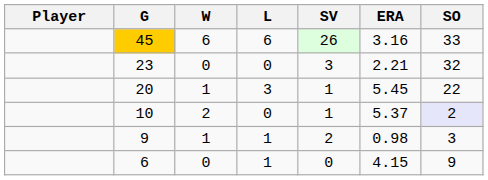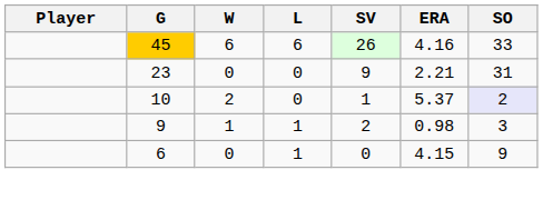45 | ERA: 3.16 -> 4.16
23 | SV: 3 -> 9
23 | SO: 32 -> 31
- row: 20 | 1 | 3 | 1 | 5.45 | 22
